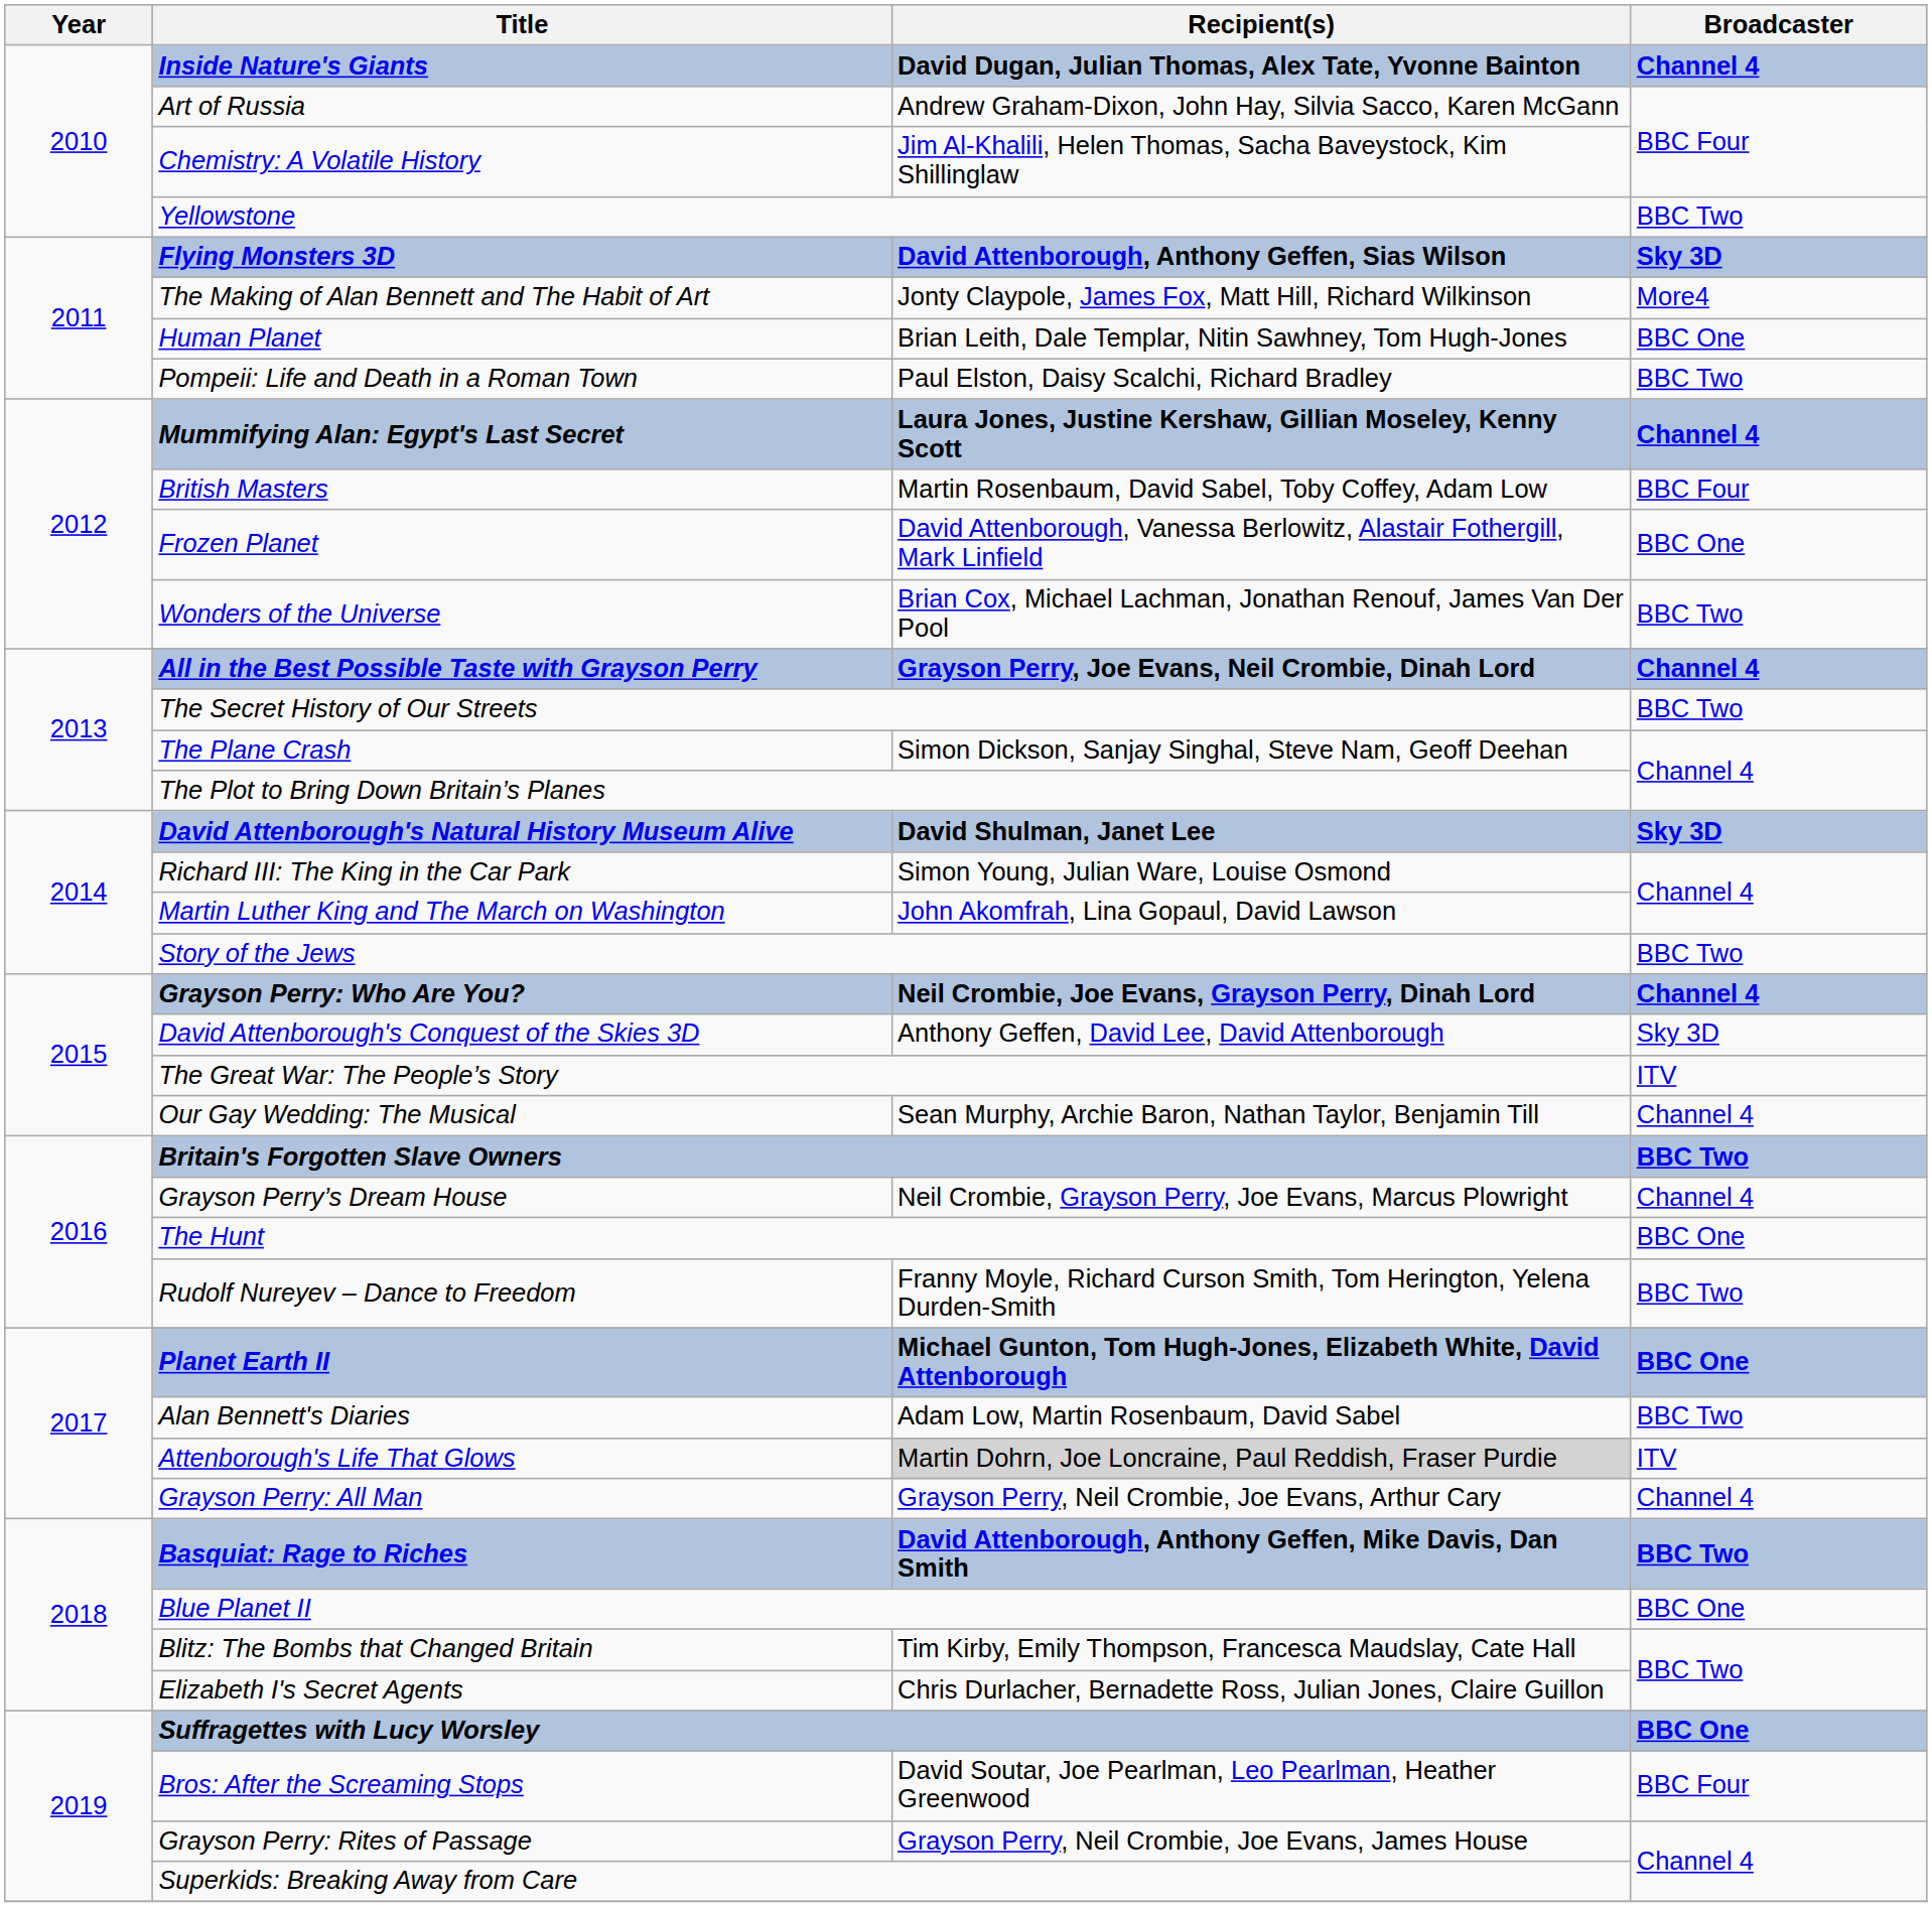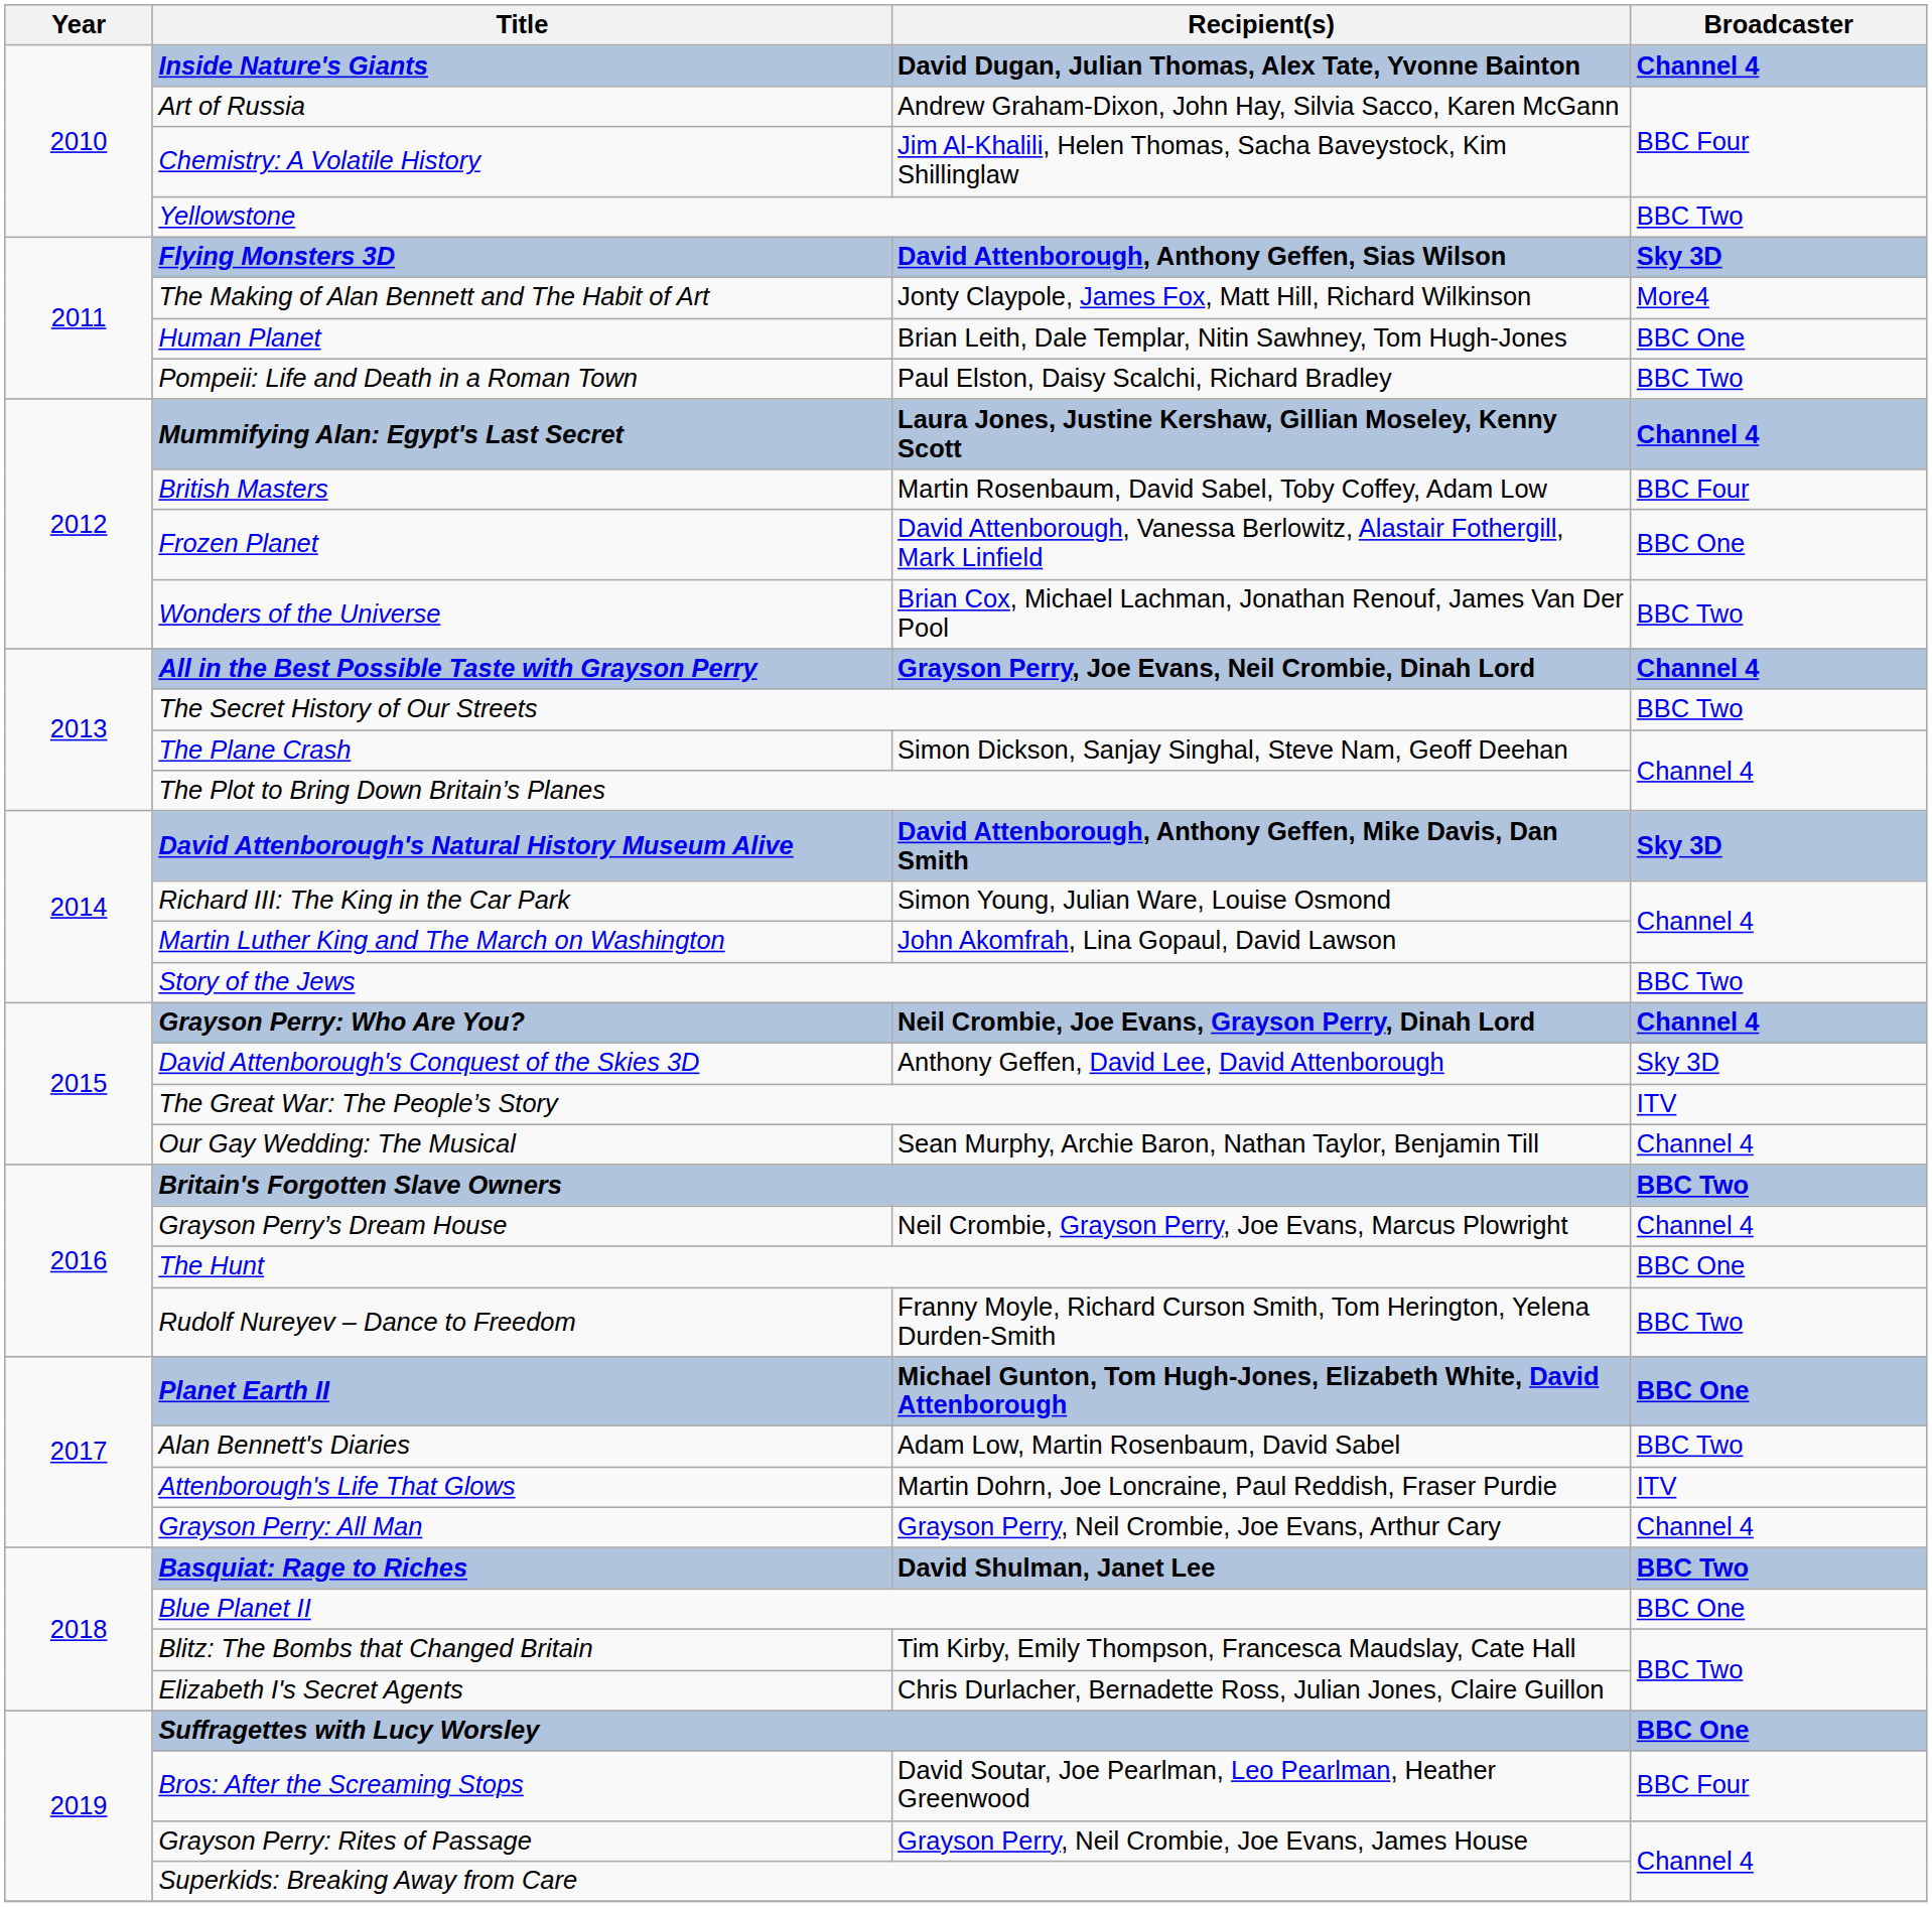David Attenborough's Natural History Museum Alive | Recipient(s): David Shulman, Janet Lee -> David Attenborough, Anthony Geffen, Mike Davis, Dan Smith
Attenborough's Life That Glows | Recipient(s): lightgrey background -> no background
Basquiat: Rage to Riches | Recipient(s): David Attenborough, Anthony Geffen, Mike Davis, Dan Smith -> David Shulman, Janet Lee
